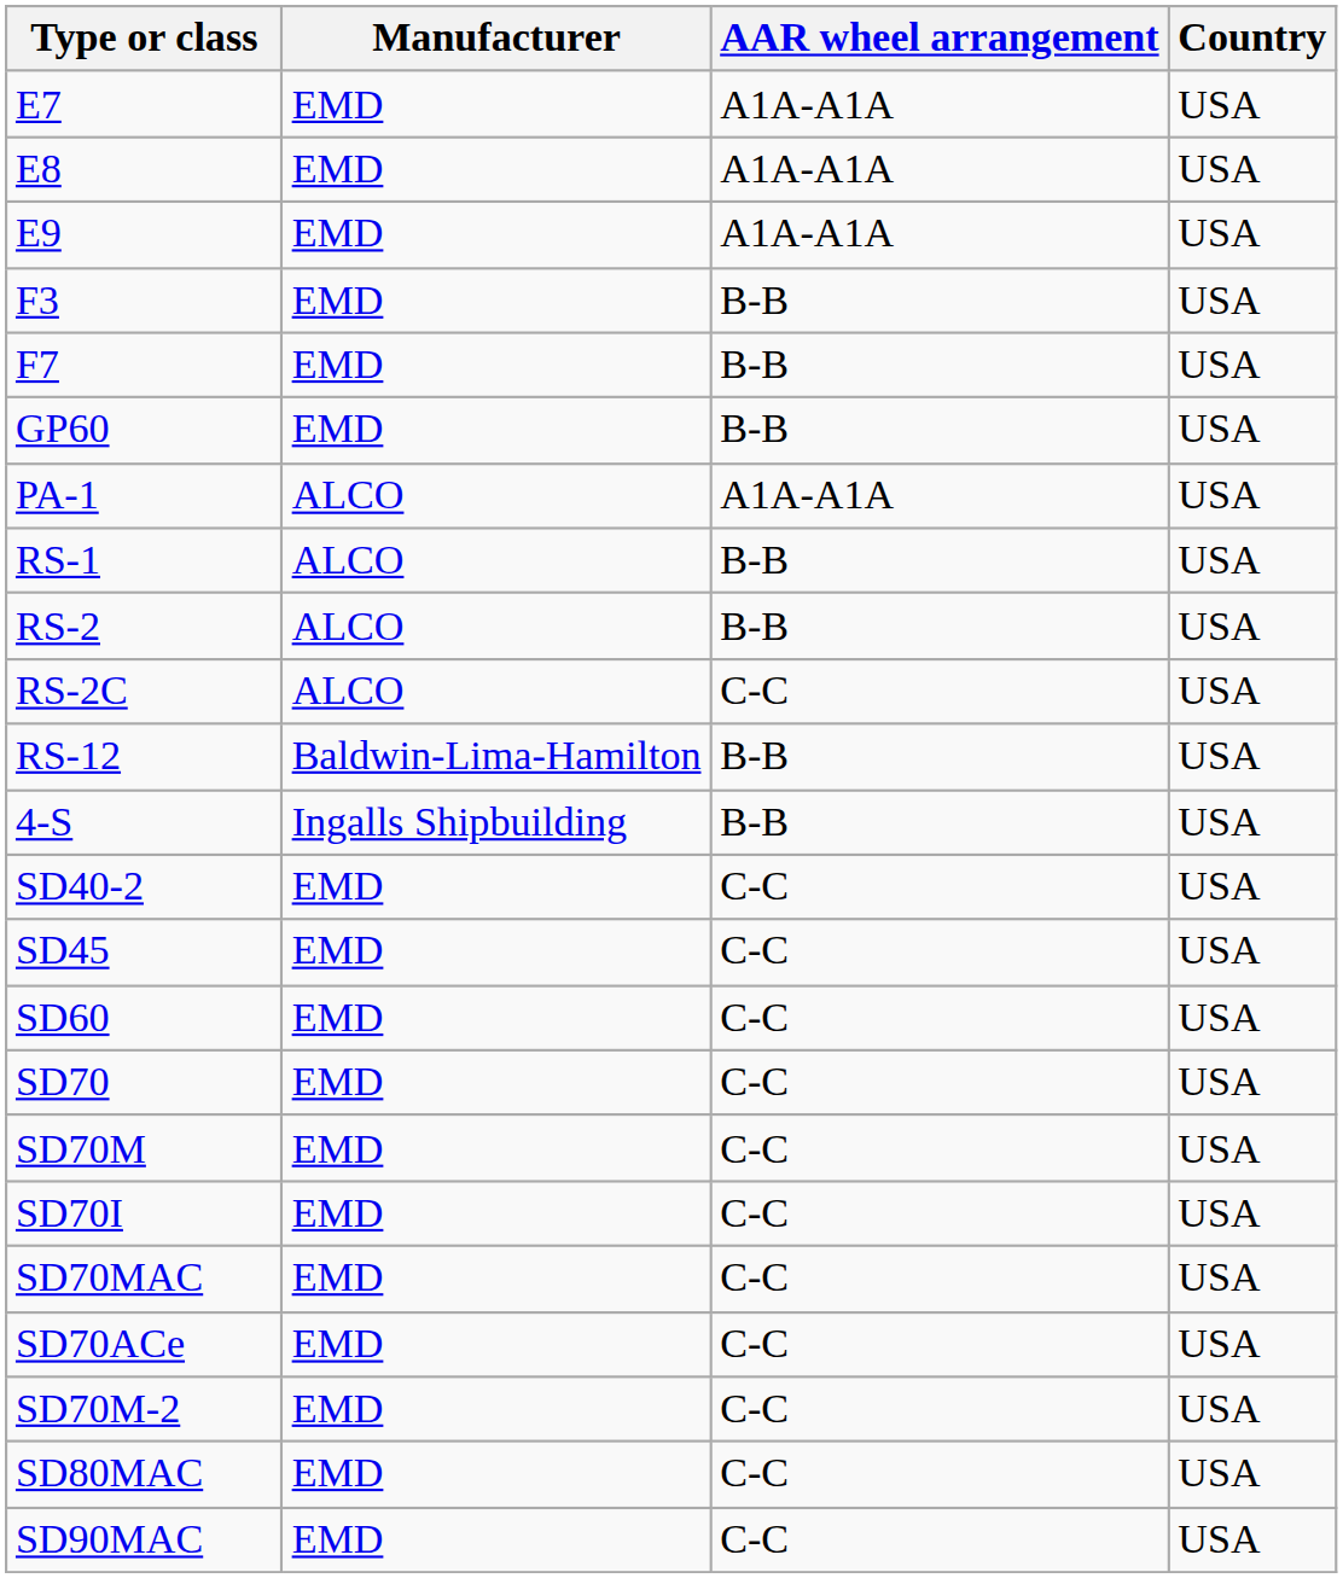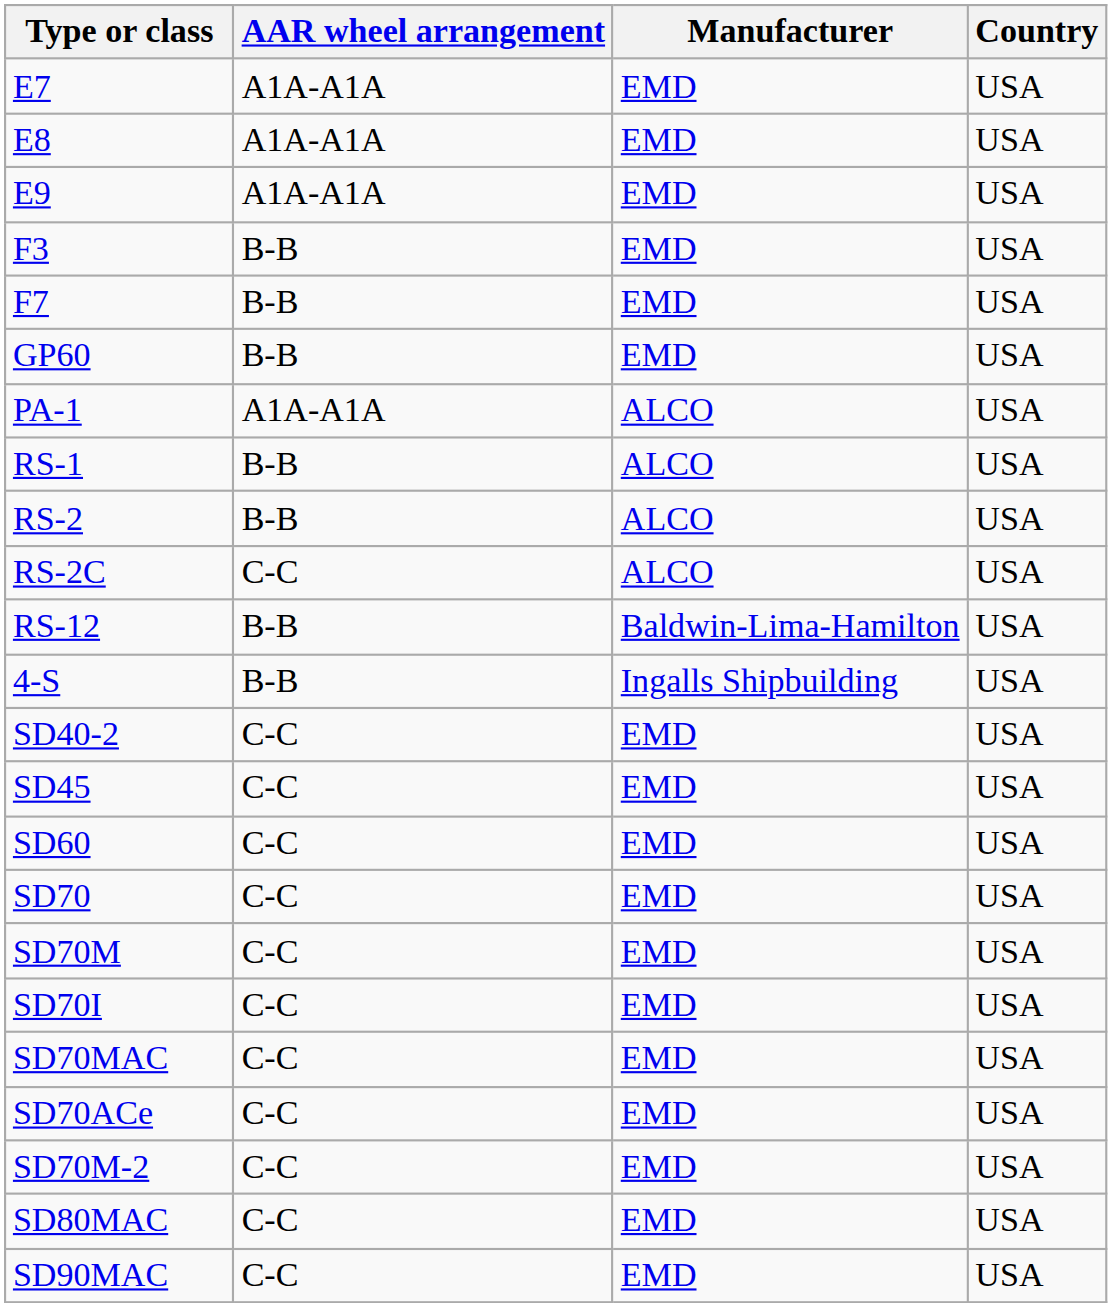columns swapped: AAR wheel arrangement <-> Manufacturer
